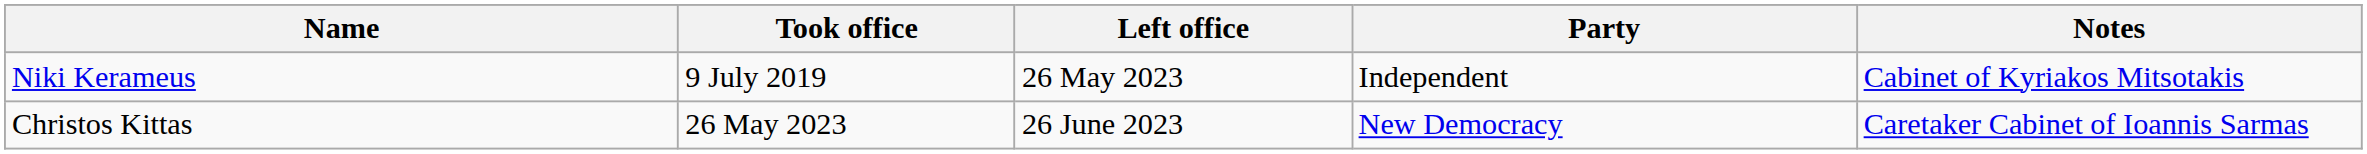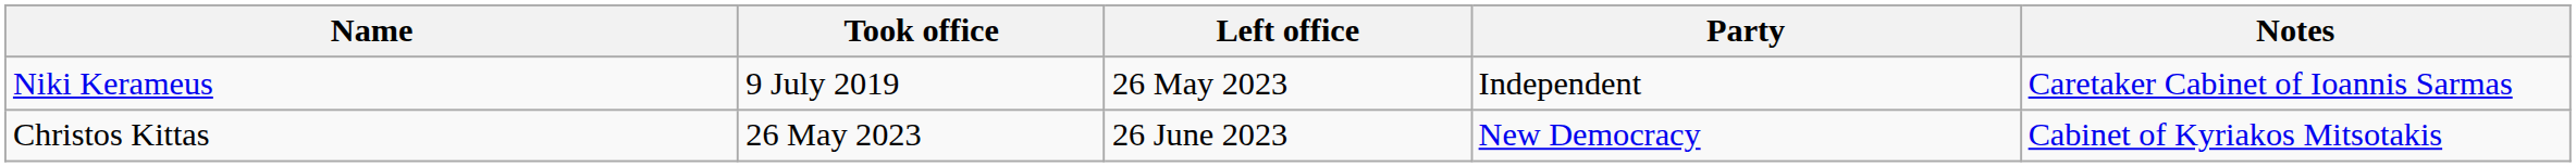Niki Kerameus | Notes: Cabinet of Kyriakos Mitsotakis -> Caretaker Cabinet of Ioannis Sarmas
Christos Kittas | Notes: Caretaker Cabinet of Ioannis Sarmas -> Cabinet of Kyriakos Mitsotakis
